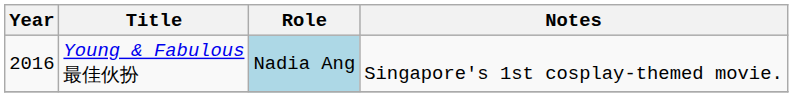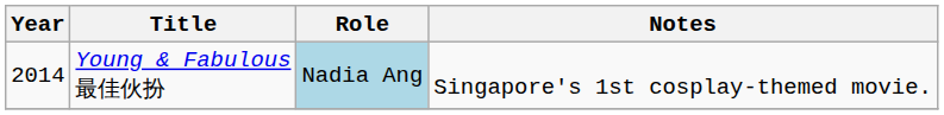Young & Fabulous 最佳伙扮 | Year: 2016 -> 2014
